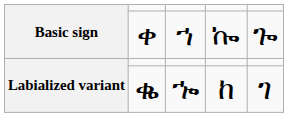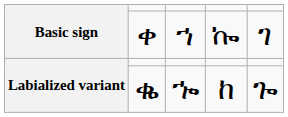ቀ | column 5: ጐ -> ገ
ቈ | column 5: ገ -> ጐ
